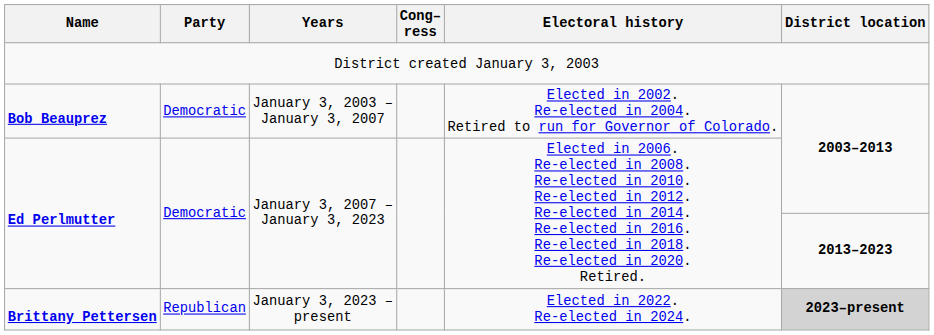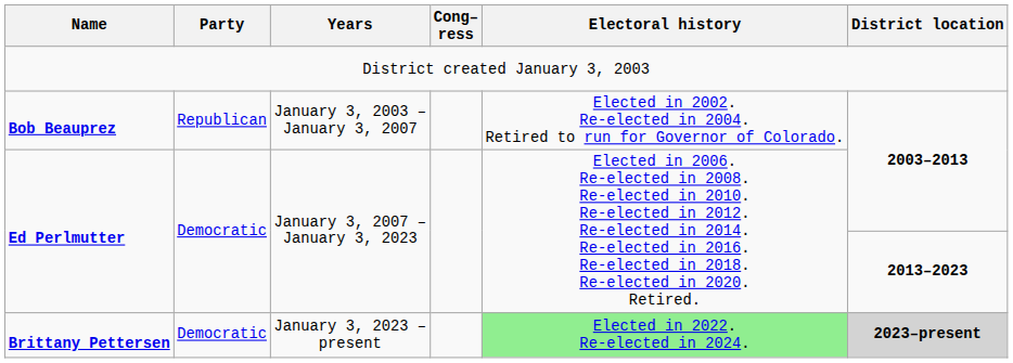Bob Beauprez | Party: Democratic -> Republican
Brittany Pettersen | Party: Republican -> Democratic
Brittany Pettersen | Electoral history: no background -> lightgreen background
